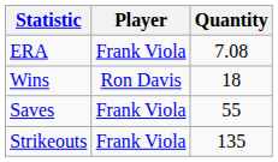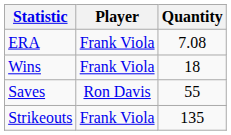Wins | Player: Ron Davis -> Frank Viola
Saves | Player: Frank Viola -> Ron Davis
